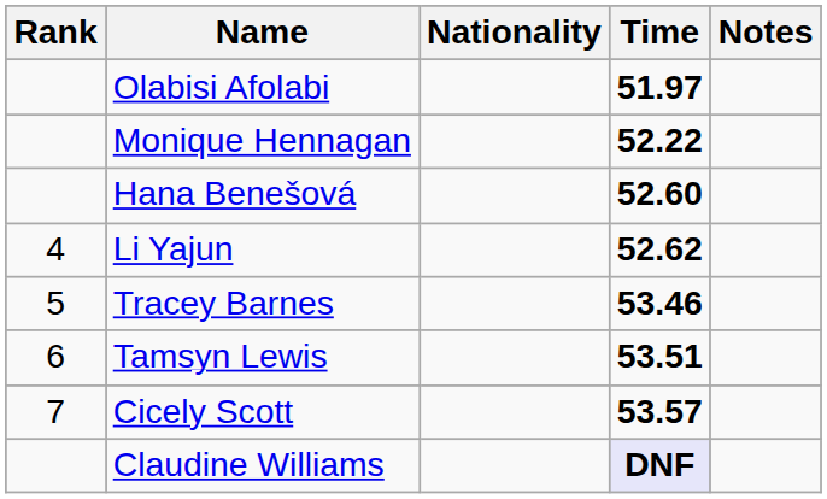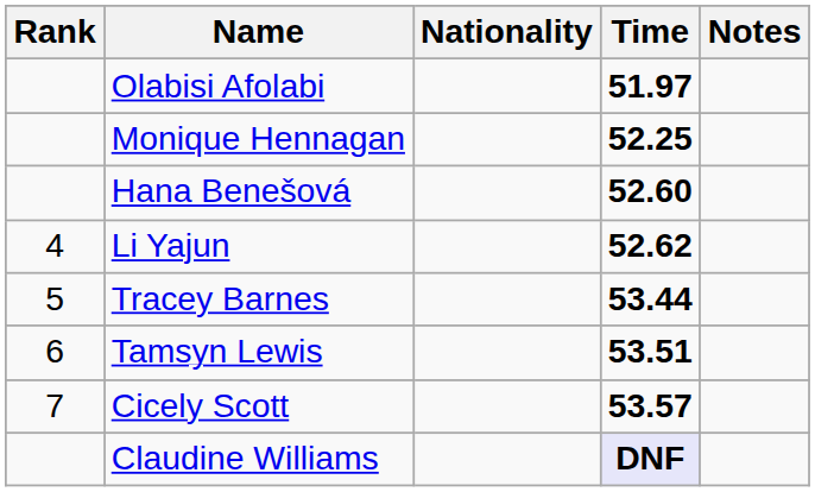Monique Hennagan | Time: 52.22 -> 52.25
Tracey Barnes | Time: 53.46 -> 53.44
